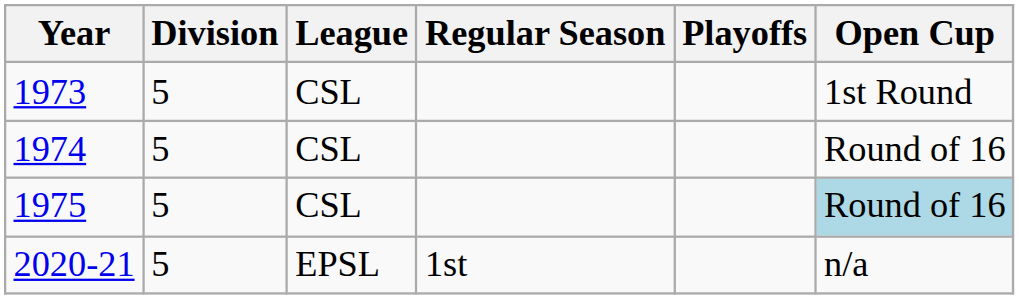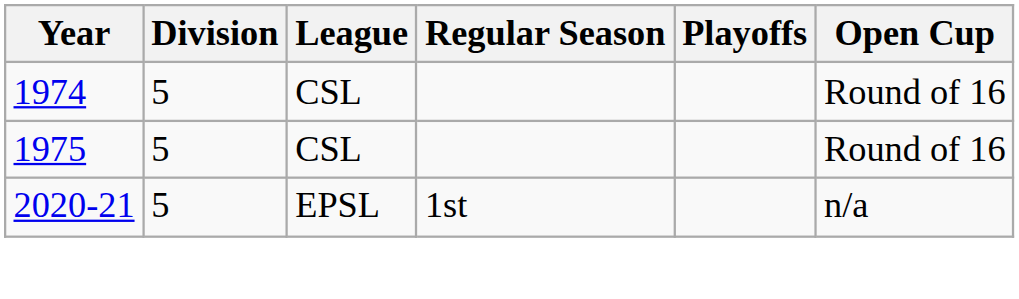- row: 1973 | 5 | CSL | 1st Round
1975 | Open Cup: lightblue background -> no background
